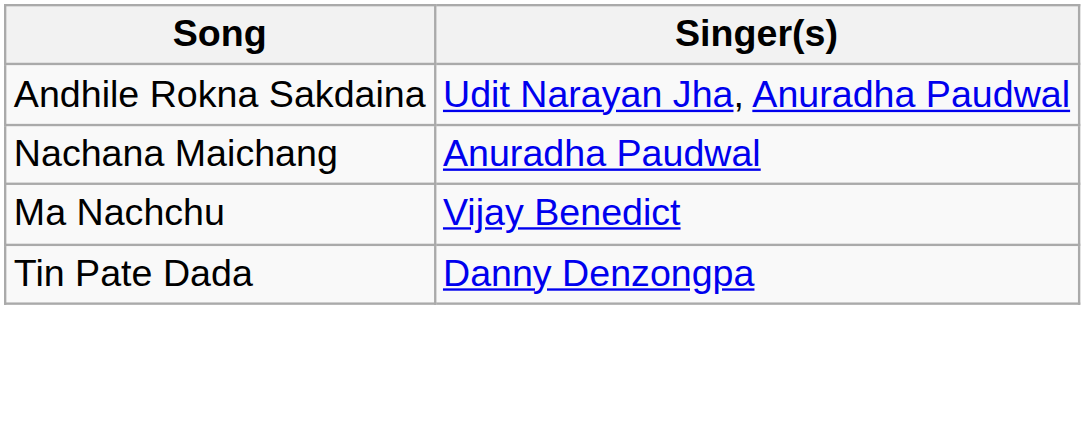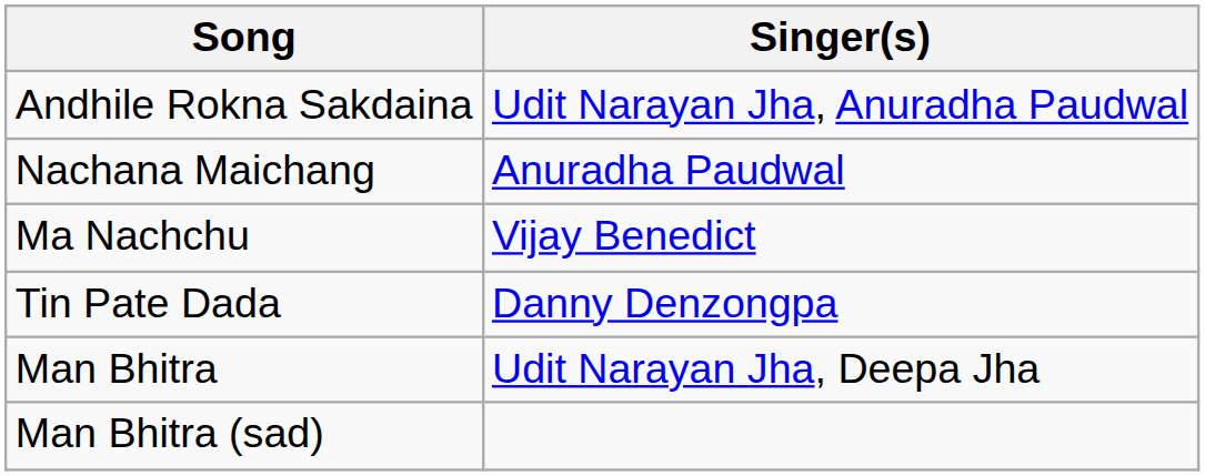+ row: Man Bhitra | Udit Narayan Jha, Deepa Jha
+ row: Man Bhitra (sad)
